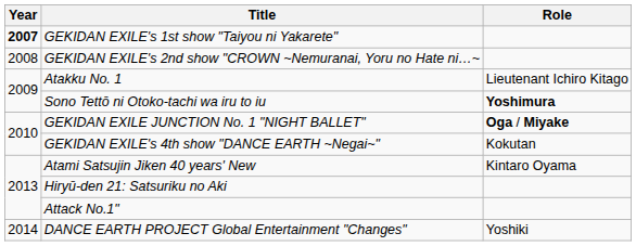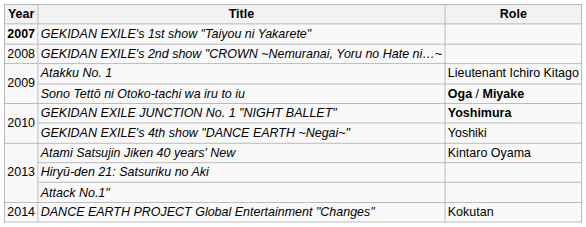Sono Tettō ni Otoko-tachi wa iru to iu | Role: Yoshimura -> Oga / Miyake
GEKIDAN EXILE JUNCTION No. 1 "NIGHT BALLET" | Role: Oga / Miyake -> Yoshimura
GEKIDAN EXILE's 4th show "DANCE EARTH ~Negai~" | Role: Kokutan -> Yoshiki
DANCE EARTH PROJECT Global Entertainment "Changes" | Role: Yoshiki -> Kokutan
